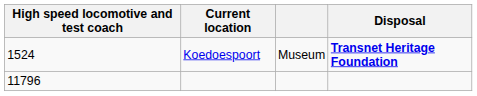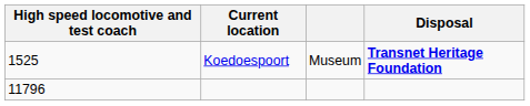Koedoespoort | High speed locomotive and test coach: 1524 -> 1525
